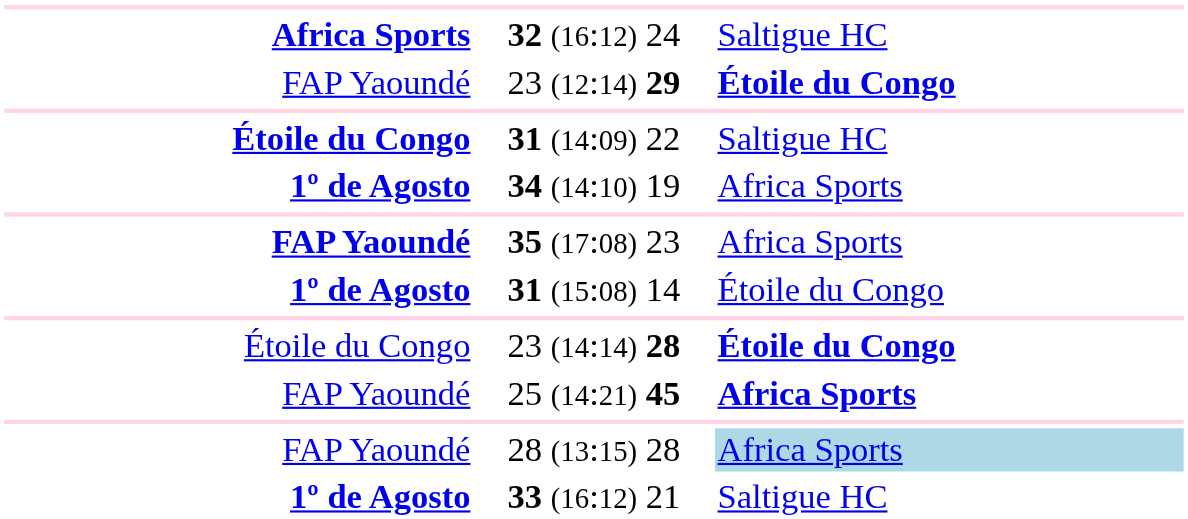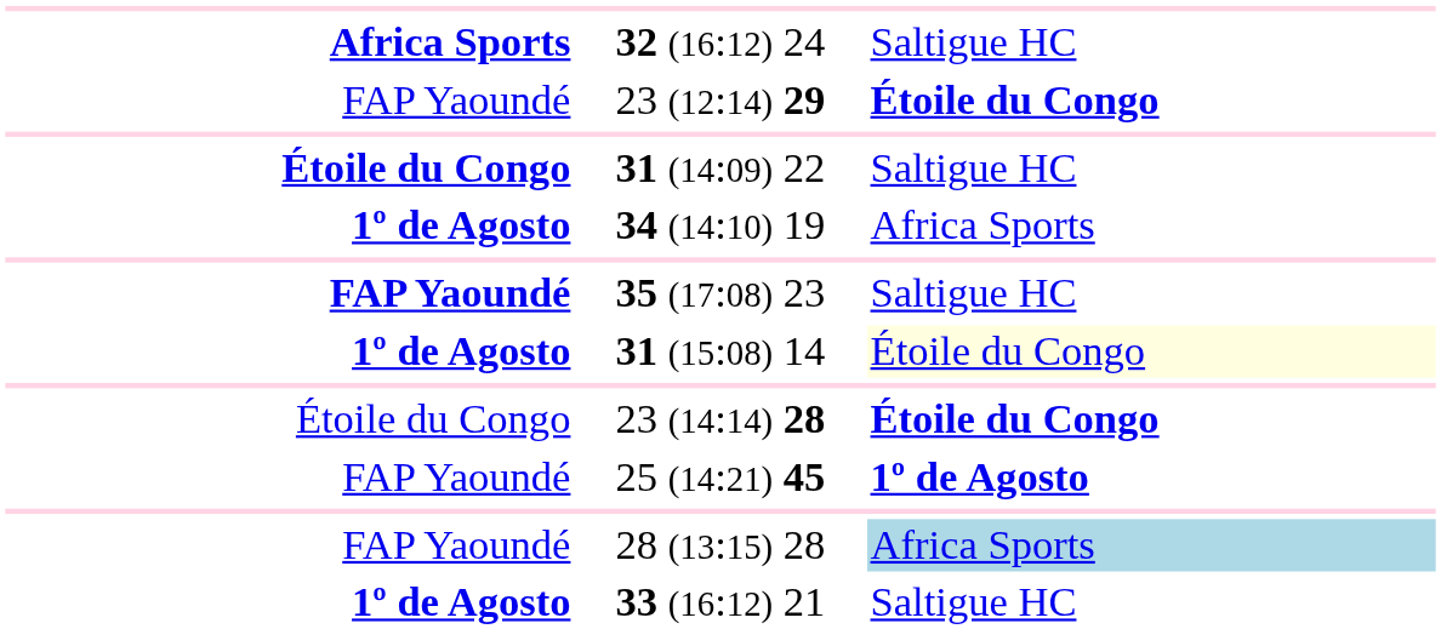35 (17:08) 23 | column 3: Africa Sports -> Saltigue HC
31 (15:08) 14 | column 3: no background -> lightyellow background
25 (14:21) 45 | column 3: Africa Sports -> 1º de Agosto
